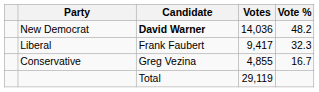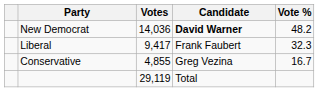columns swapped: Candidate <-> Votes
